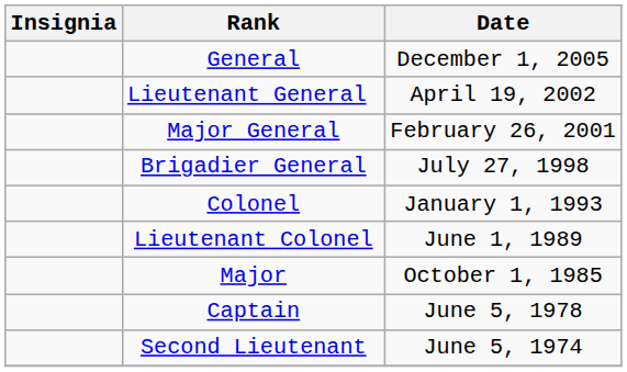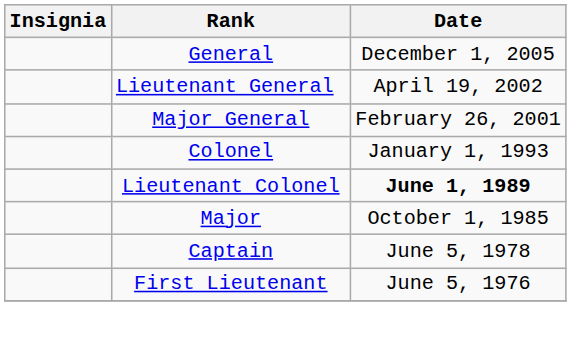- row: Brigadier General | July 27, 1998
Lieutenant Colonel | Date: normal -> bold
+ row: First Lieutenant | June 5, 1976
- row: Second Lieutenant | June 5, 1974
